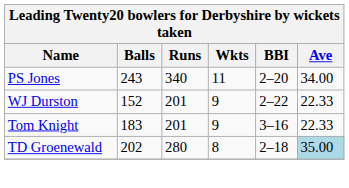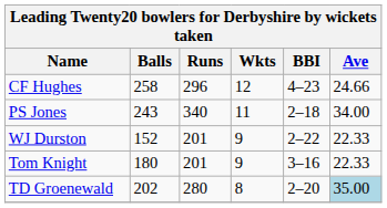+ row: CF Hughes | 258 | 296 | 12 | 4–23 | 24.66
PS Jones | BBI: 2–20 -> 2–18
Tom Knight | Balls: 183 -> 180
TD Groenewald | BBI: 2–18 -> 2–20
